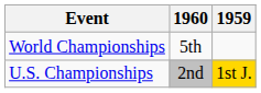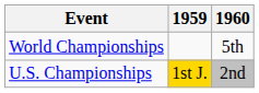columns swapped: 1959 <-> 1960
